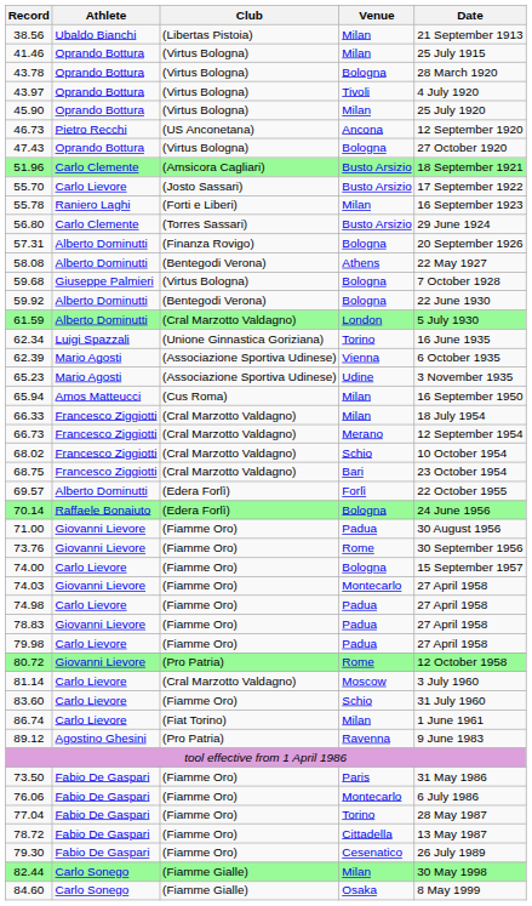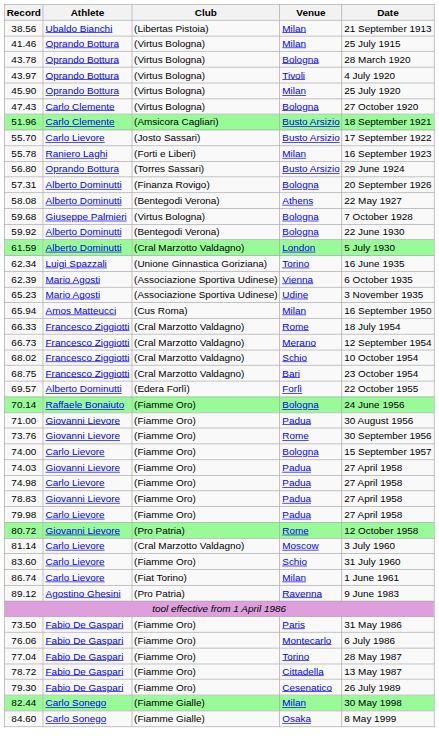- row: 46.73 | Pietro Recchi | (US Anconetana) | Ancona | 12 September 1920
47.43 | Athlete: Oprando Bottura -> Carlo Clemente
56.80 | Athlete: Carlo Clemente -> Oprando Bottura
66.33 | Venue: Milan -> Rome
70.14 | Club: (Edera Forlì) -> (Fiamme Oro)
74.03 | Venue: Montecarlo -> Padua
